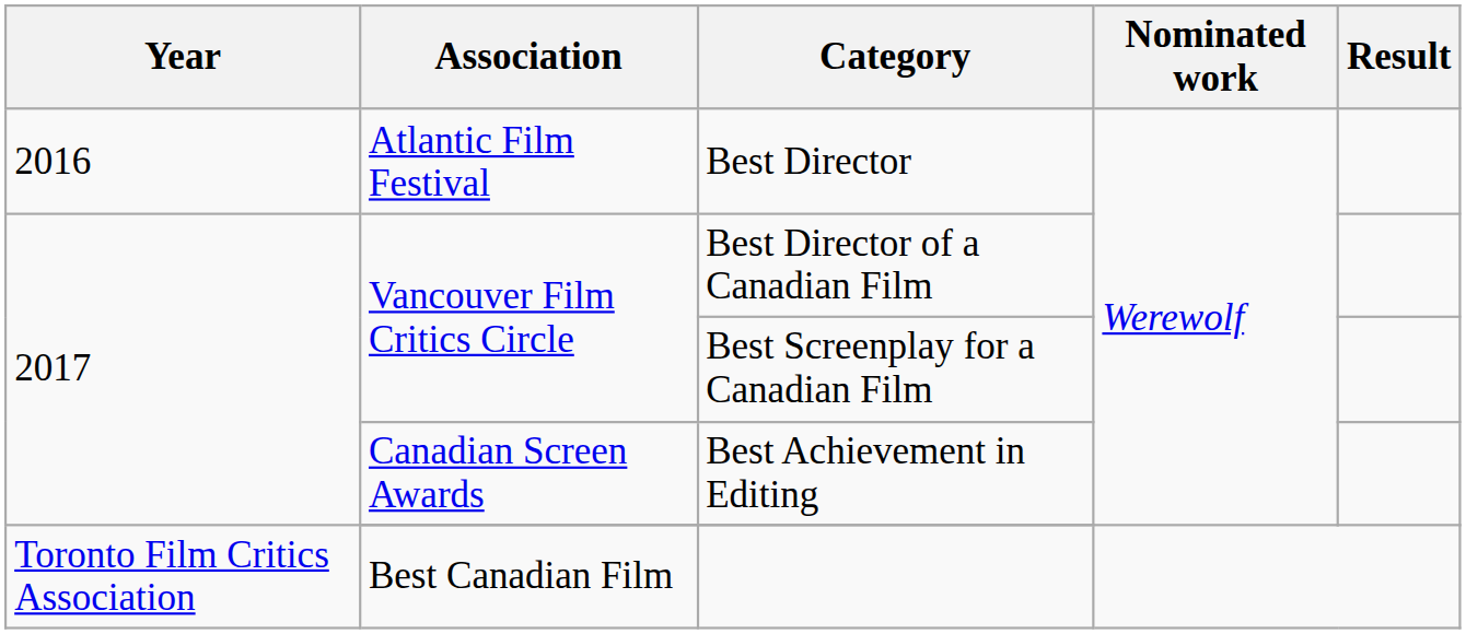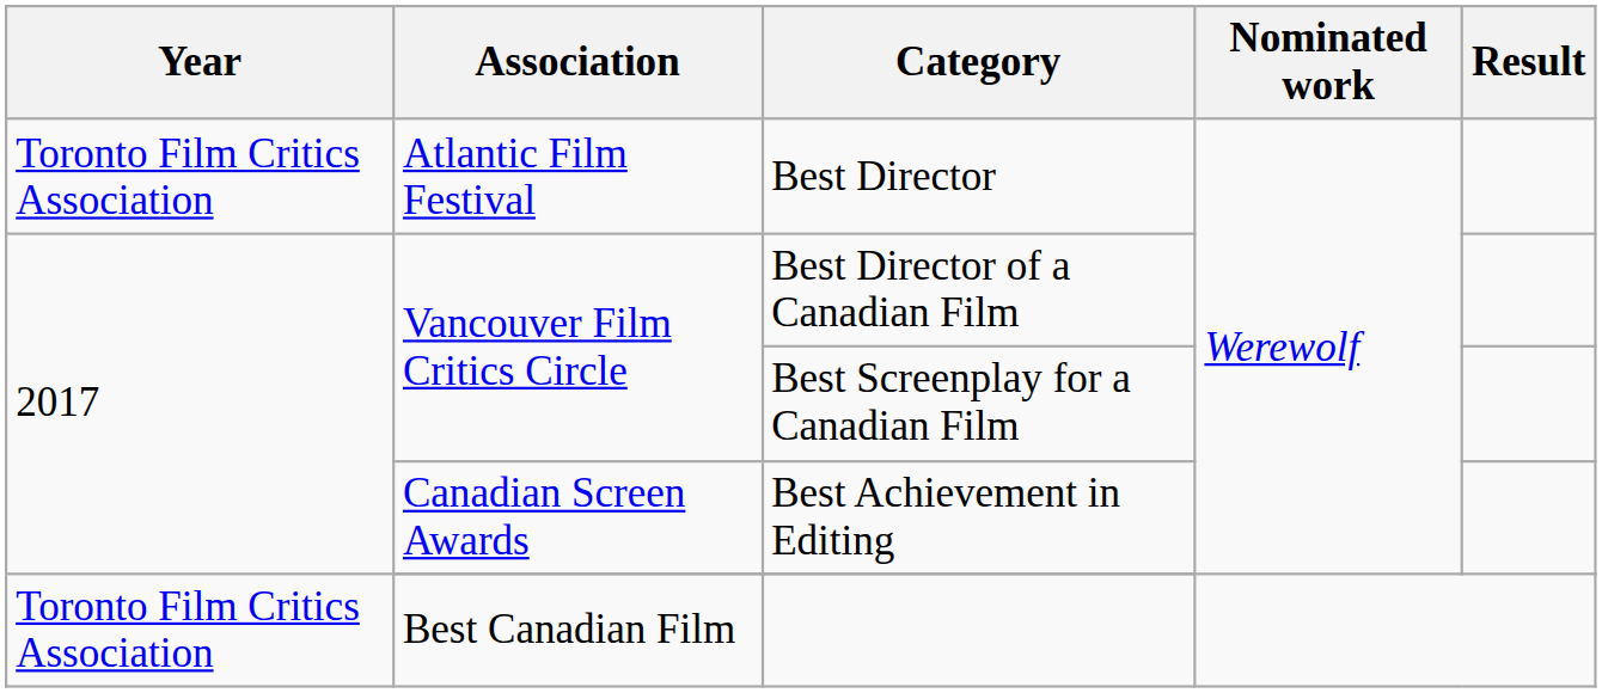Best Director | Year: 2016 -> Toronto Film Critics Association
